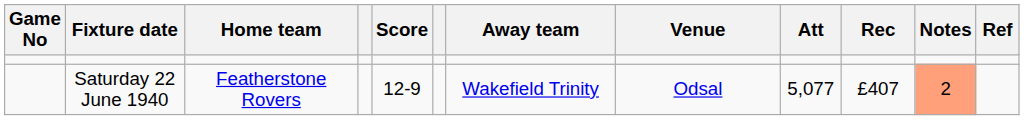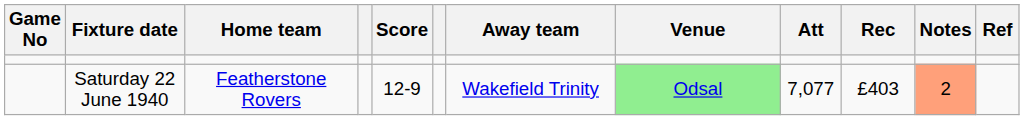Saturday 22 June 1940 | Venue: no background -> lightgreen background
Saturday 22 June 1940 | Att: 5,077 -> 7,077
Saturday 22 June 1940 | Rec: £407 -> £403
